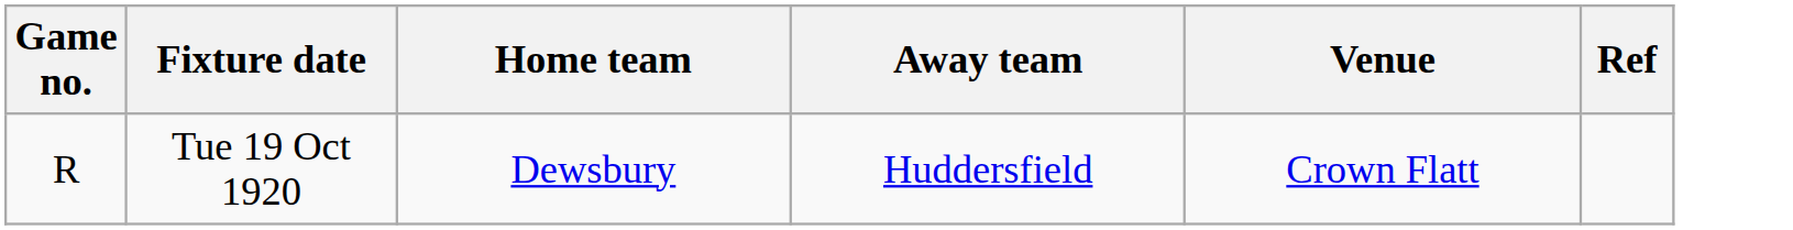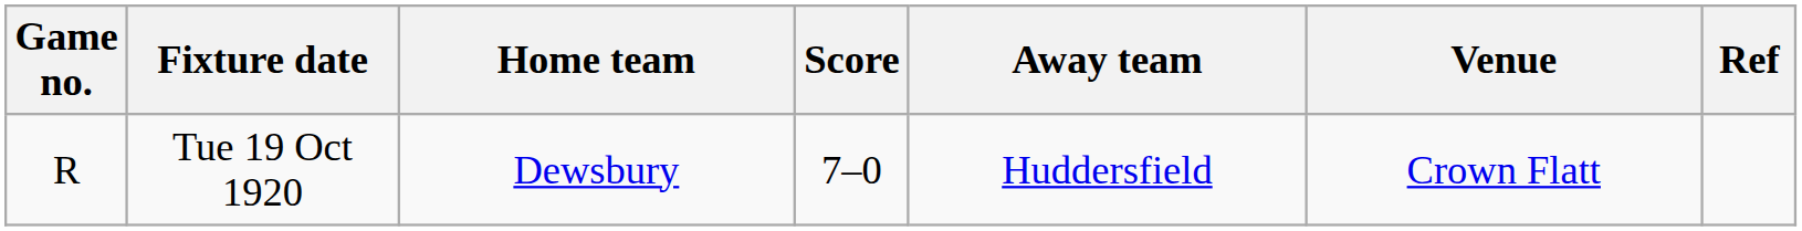+ column: Score | 7–0
